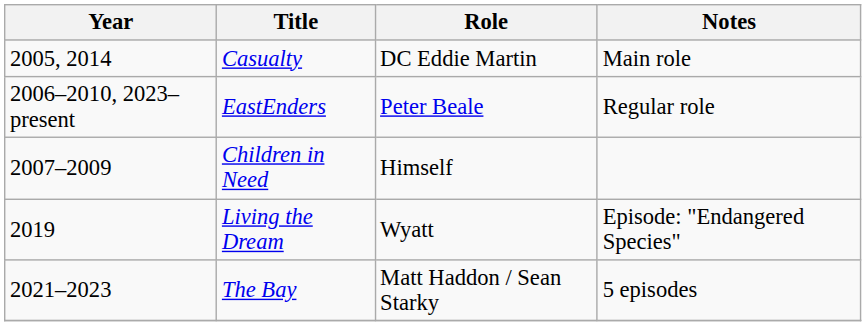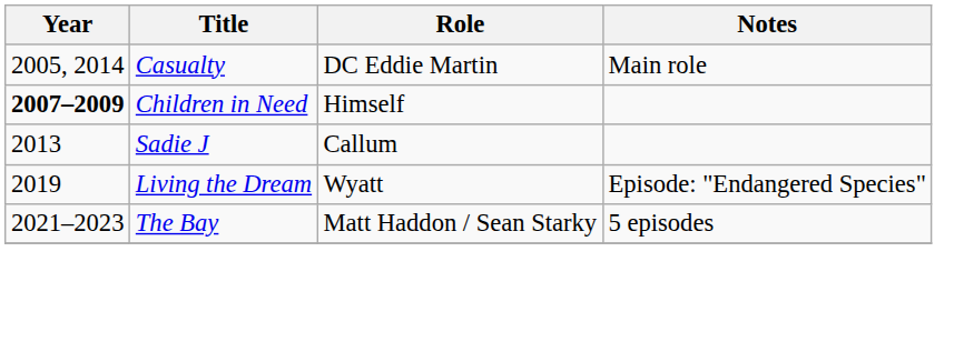- row: 2006–2010, 2023–present | EastEnders | Peter Beale | Regular role
Children in Need | Year: normal -> bold
+ row: 2013 | Sadie J | Callum
